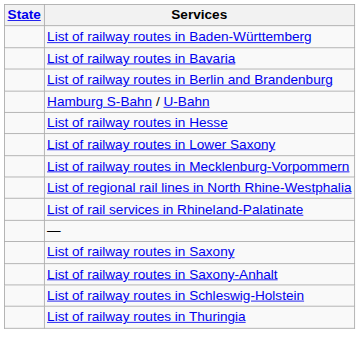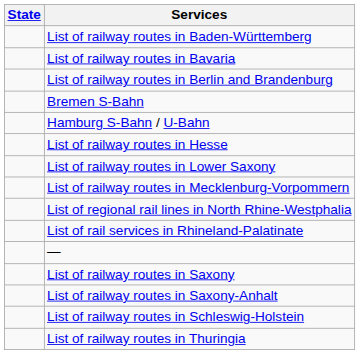+ row: Bremen S-Bahn
